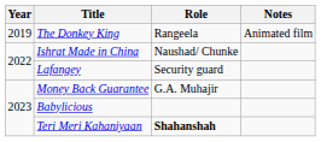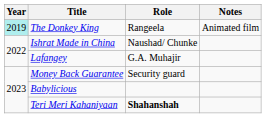The Donkey King | Year: no background -> paleturquoise background
Lafangey | Role: Security guard -> G.A. Muhajir
Money Back Guarantee | Role: G.A. Muhajir -> Security guard
